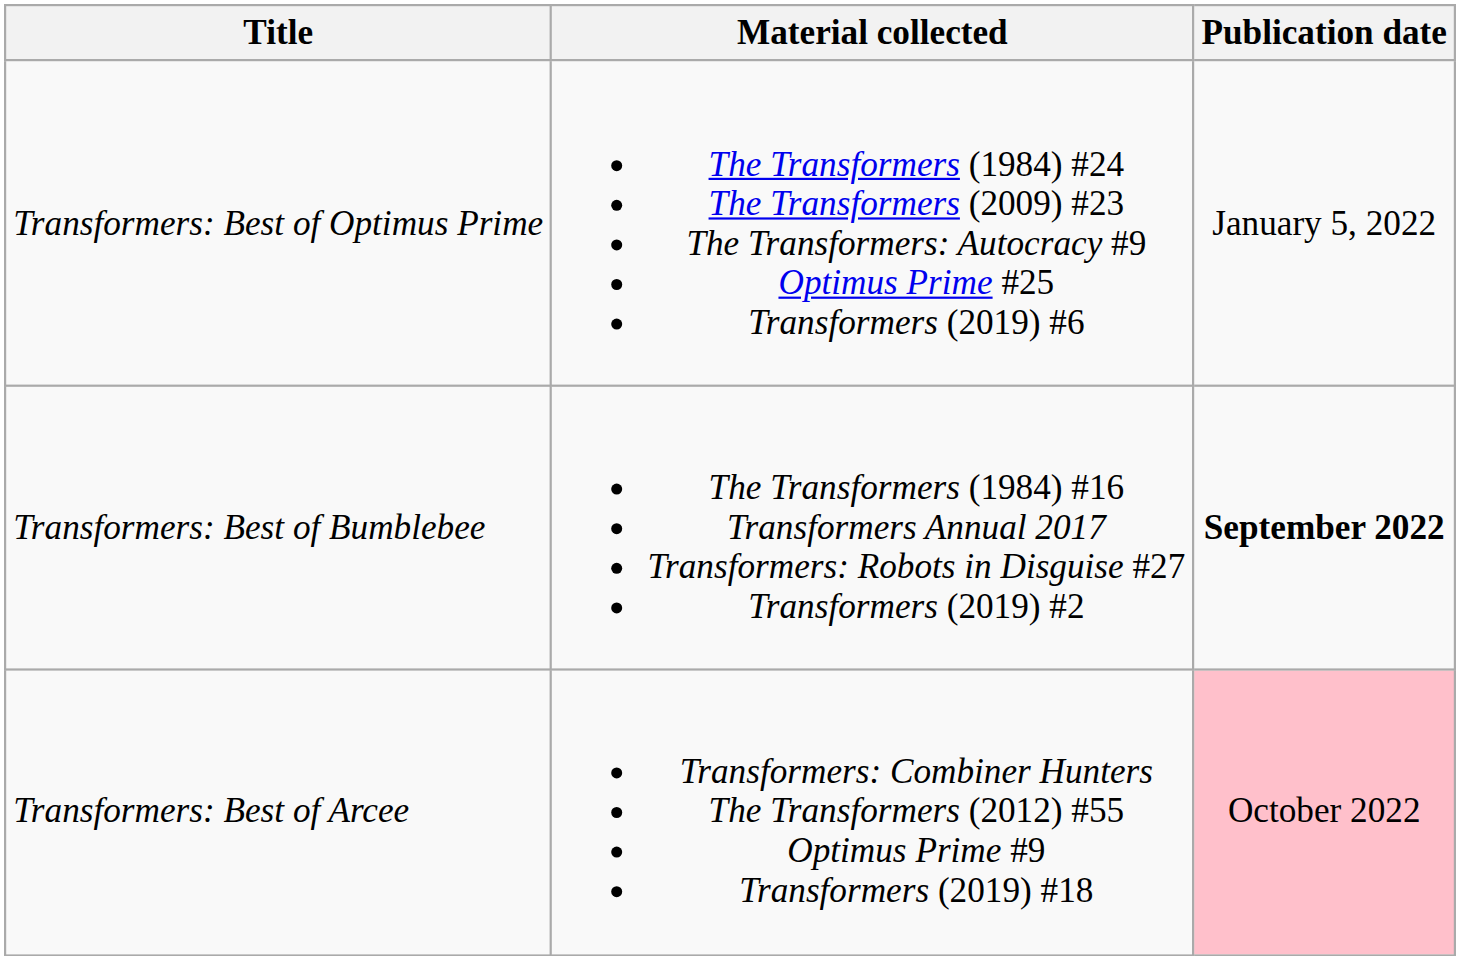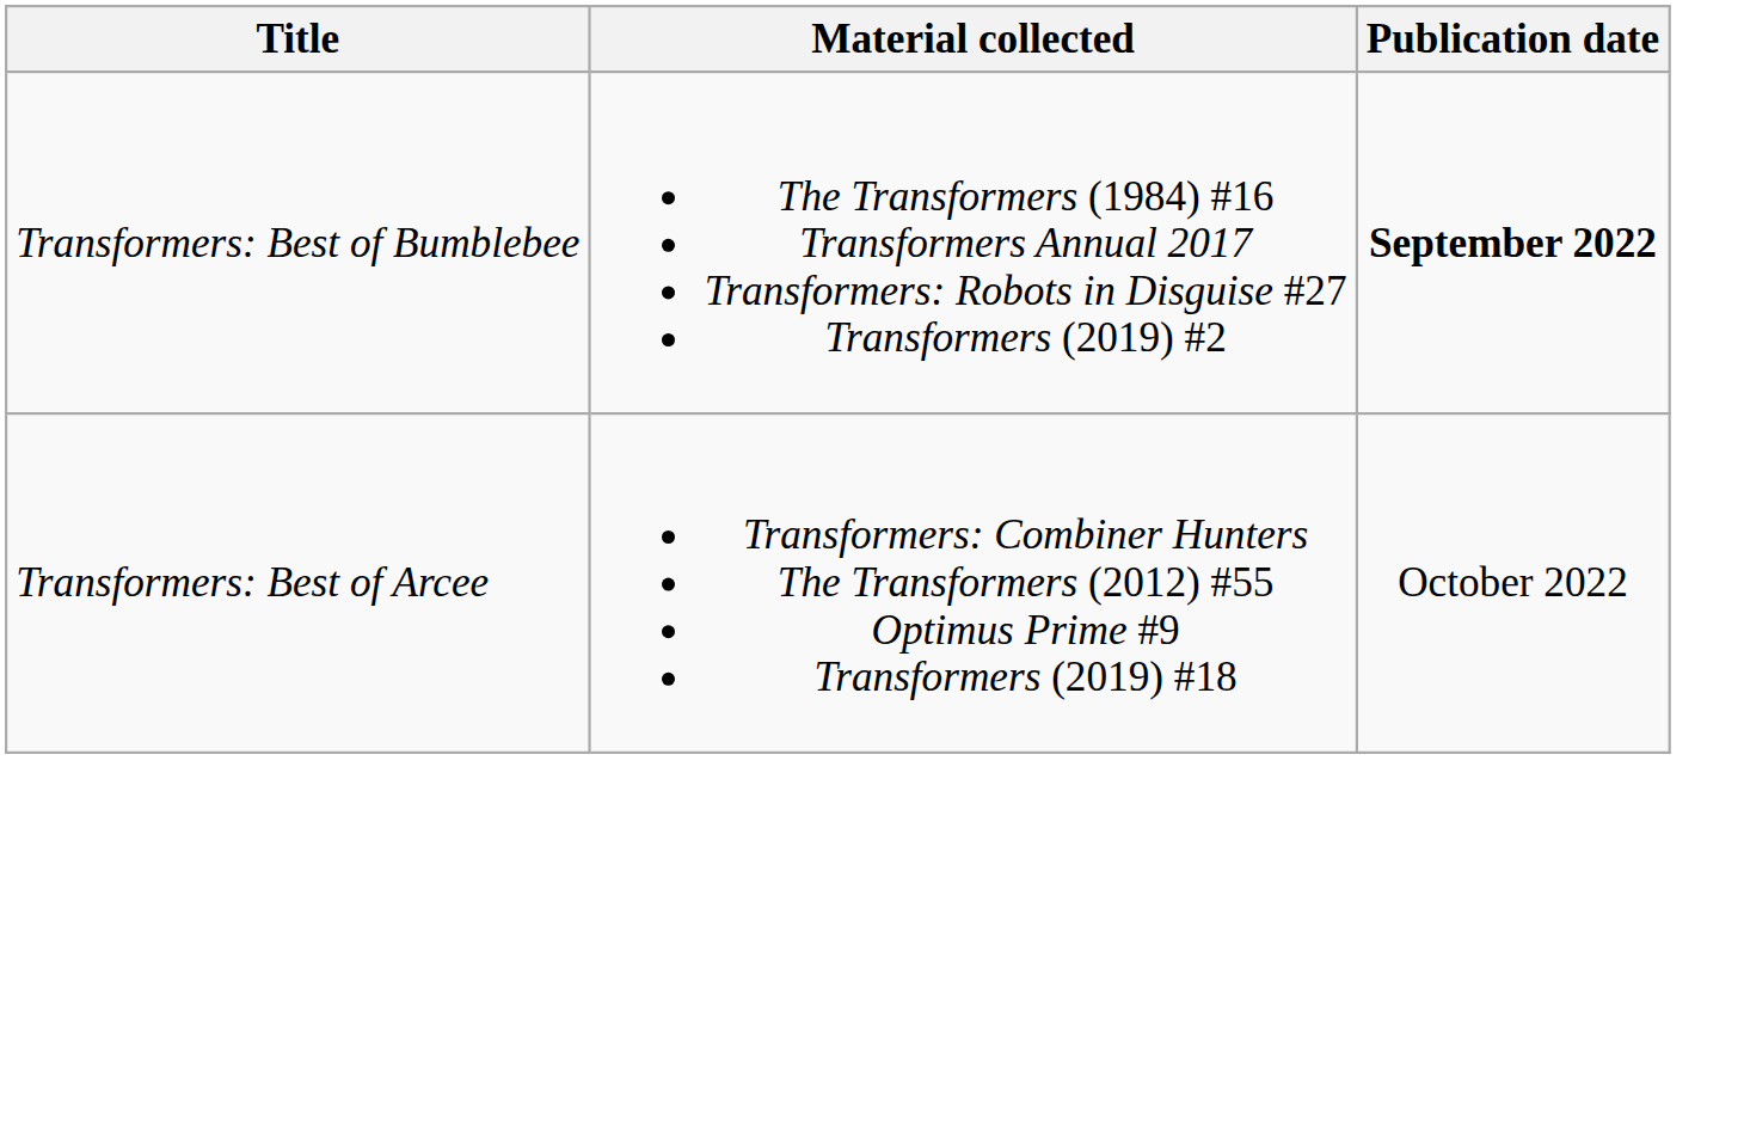- row: Transformers: Best of Optimus Prime | The Transformers (1984) #24 The Transformers (2009) #23 The Transformers: Autocracy #9 Optimus Prime #25 Transformers (2019) #6 | January 5, 2022
Transformers: Best of Arcee | Publication date: pink background -> no background
